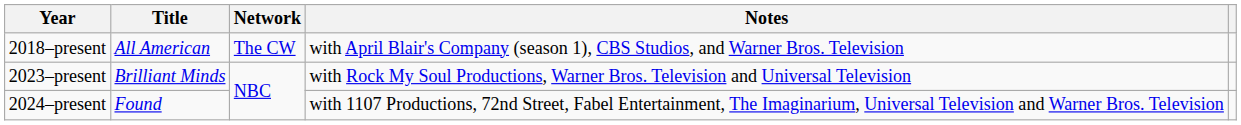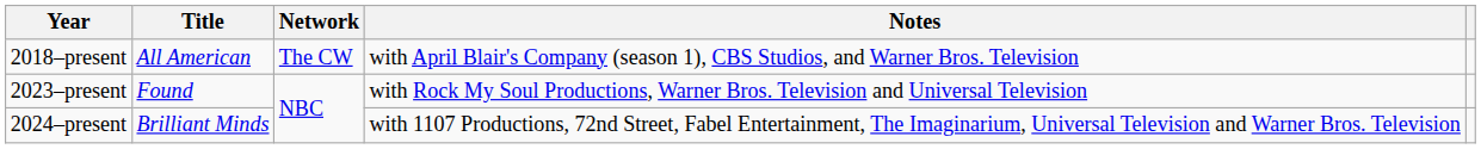2023–present | Title: Brilliant Minds -> Found
2024–present | Title: Found -> Brilliant Minds
